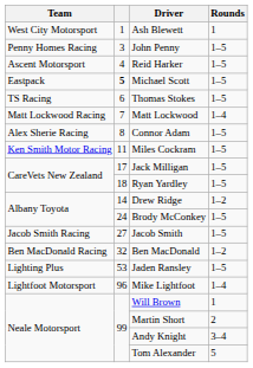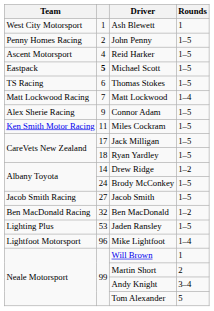John Penny | column 2: 3 -> 2
Connor Adam | column 2: 8 -> 9
